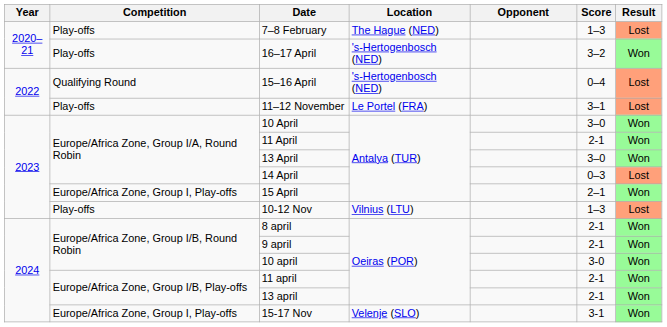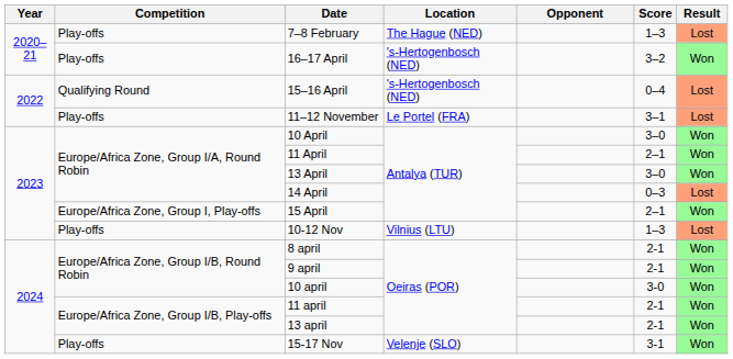11 April | Score: 2-1 -> 2–1
15-17 Nov | Competition: Europe/Africa Zone, Group I, Play-offs -> Play-offs
